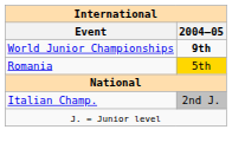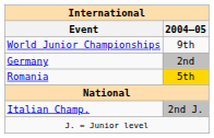World Junior Championships | 2004–05: bold -> normal
+ row: Germany | 2nd
